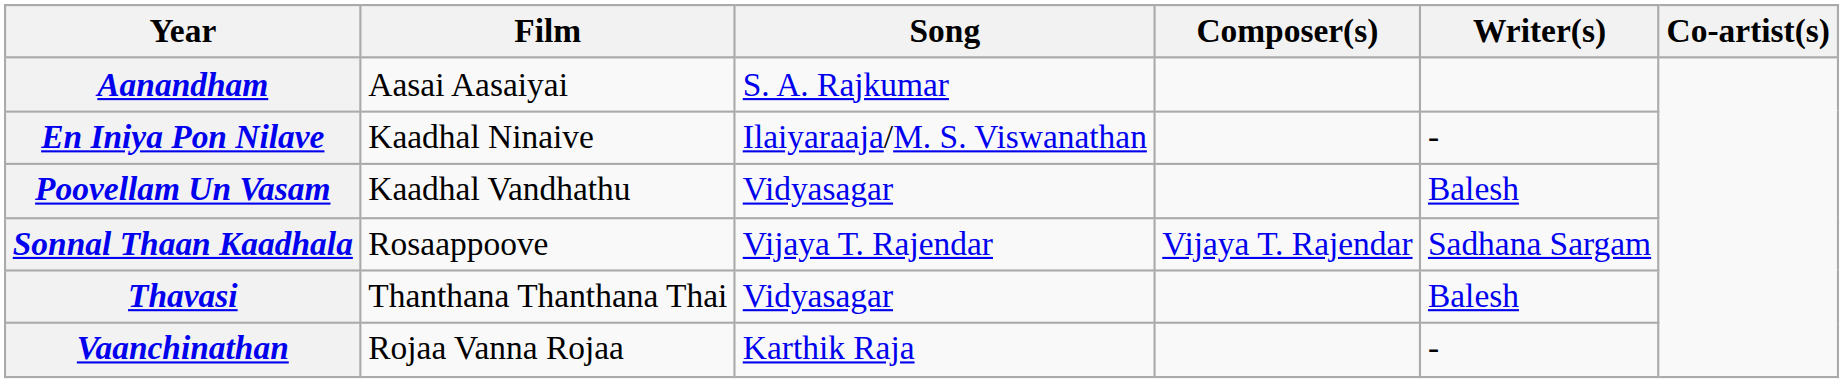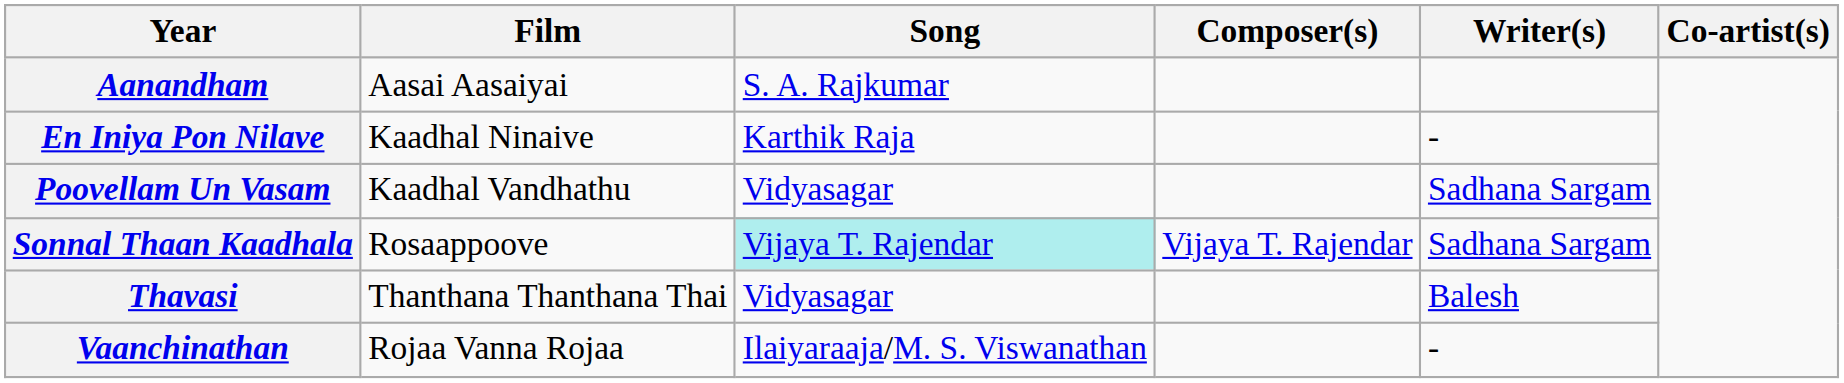En Iniya Pon Nilave | Song: Ilaiyaraaja/M. S. Viswanathan -> Karthik Raja
Poovellam Un Vasam | Writer(s): Balesh -> Sadhana Sargam
Sonnal Thaan Kaadhala | Song: no background -> paleturquoise background
Vaanchinathan | Song: Karthik Raja -> Ilaiyaraaja/M. S. Viswanathan
